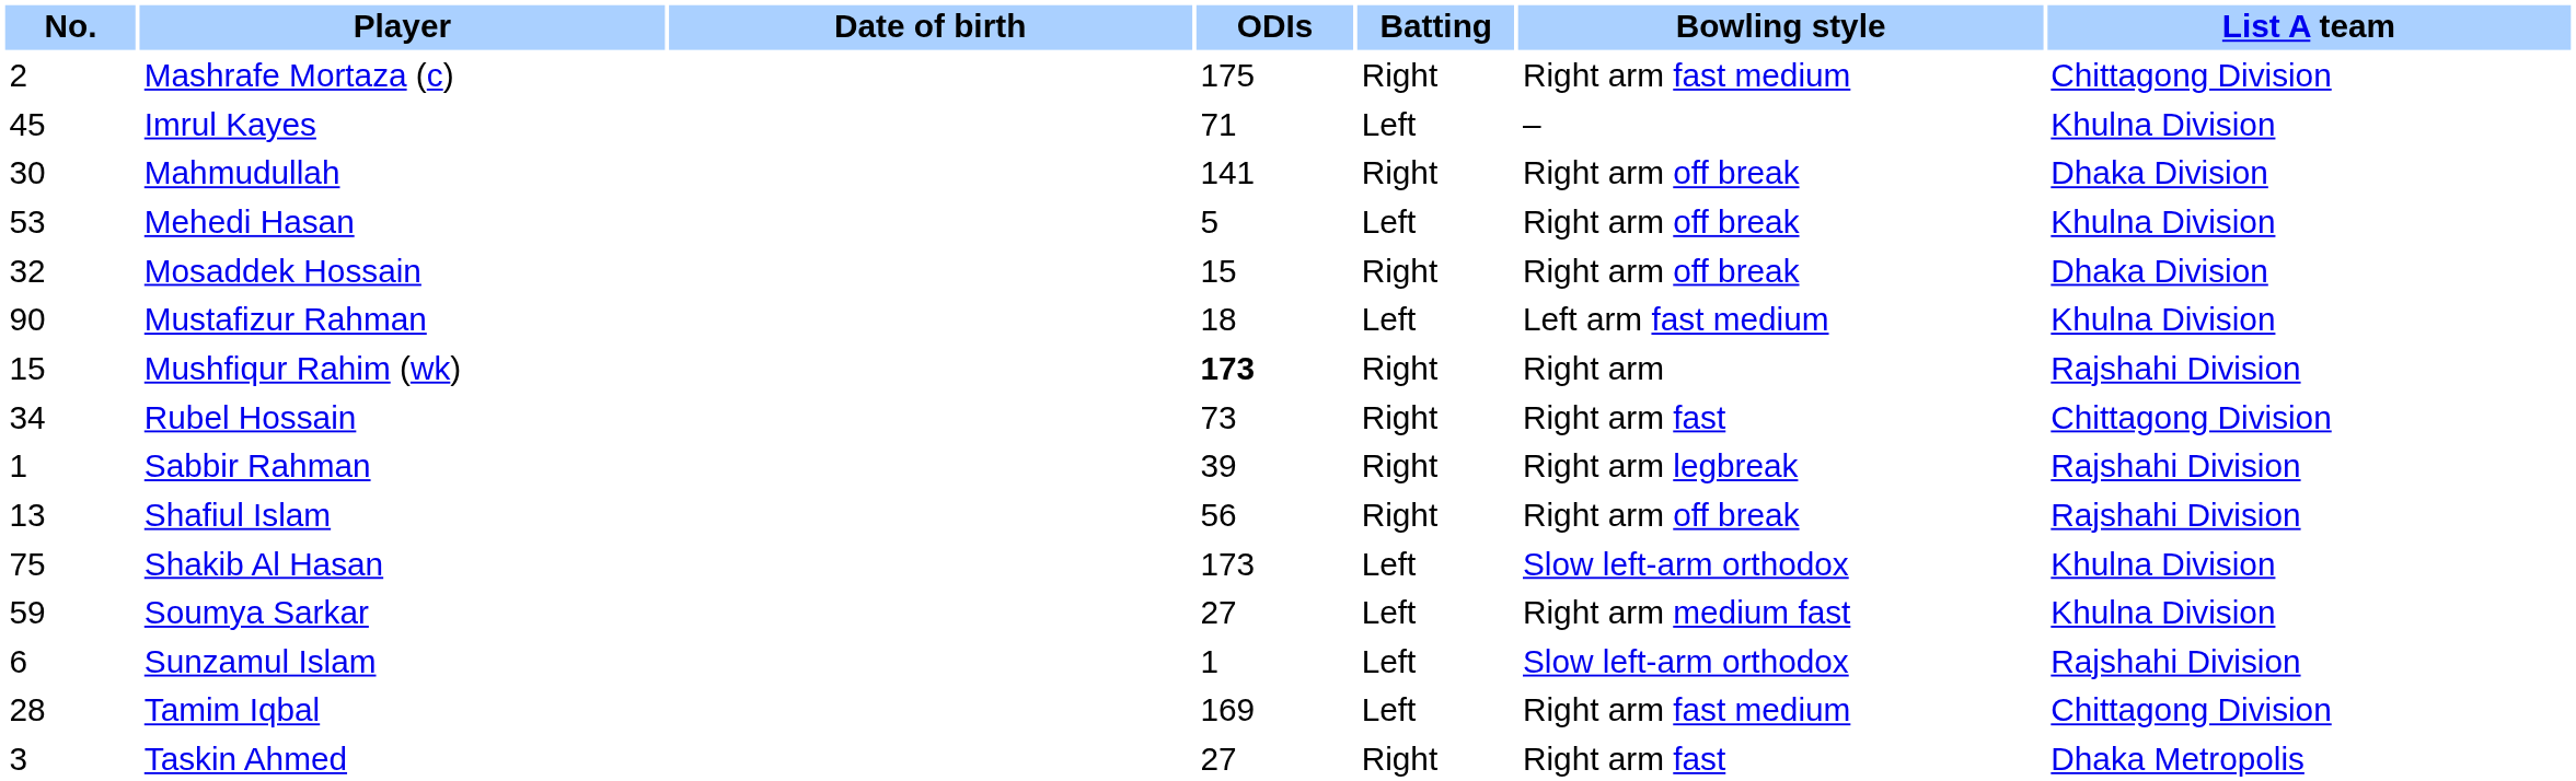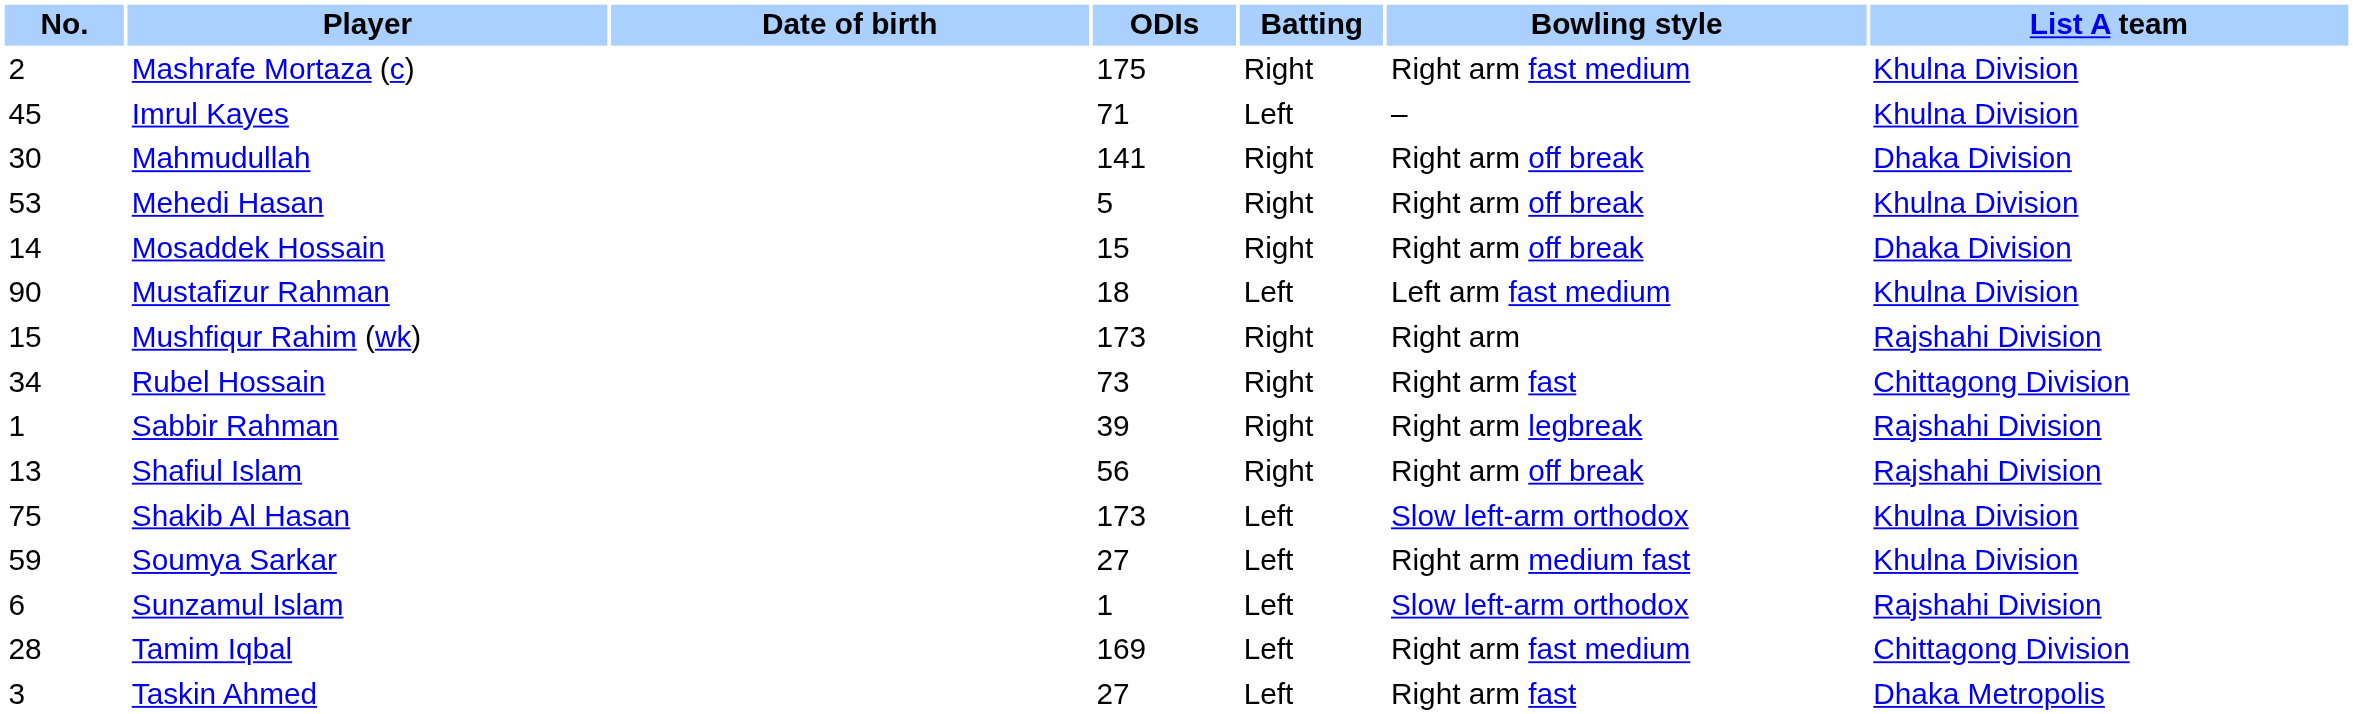Mashrafe Mortaza (c) | List A team: Chittagong Division -> Khulna Division
Mehedi Hasan | Batting: Left -> Right
Mosaddek Hossain | No.: 32 -> 14
Mushfiqur Rahim (wk) | ODIs: bold -> normal
Taskin Ahmed | Batting: Right -> Left
